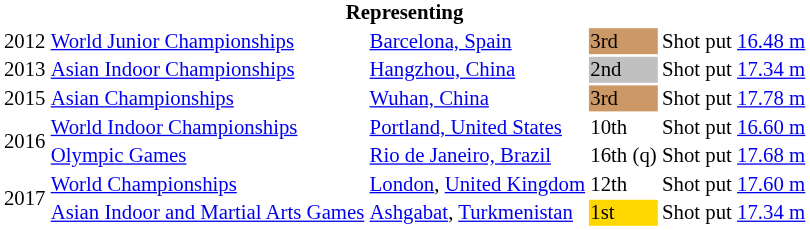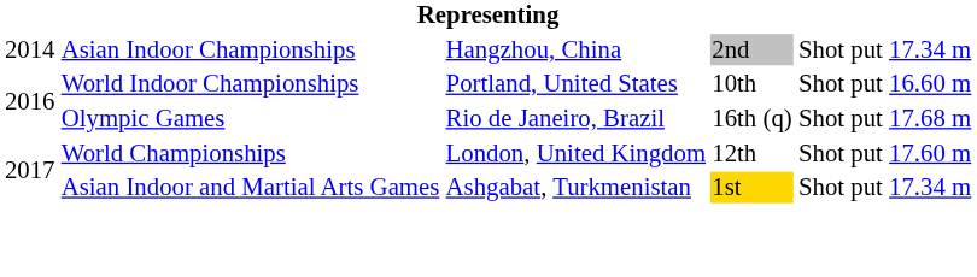- row: 2012 | World Junior Championships | Barcelona, Spain | 3rd | Shot put | 16.48 m
Asian Indoor Championships | column 1: 2013 -> 2014
- row: 2015 | Asian Championships | Wuhan, China | 3rd | Shot put | 17.78 m
